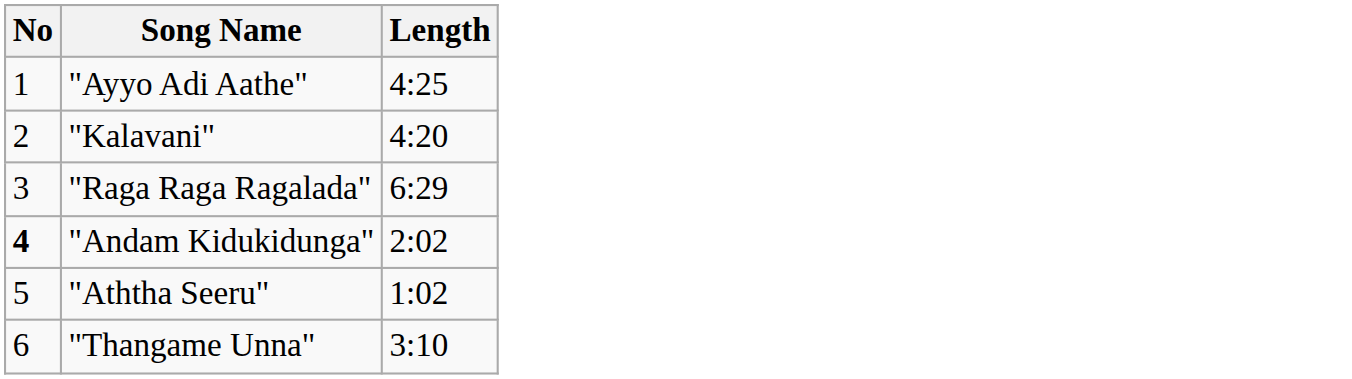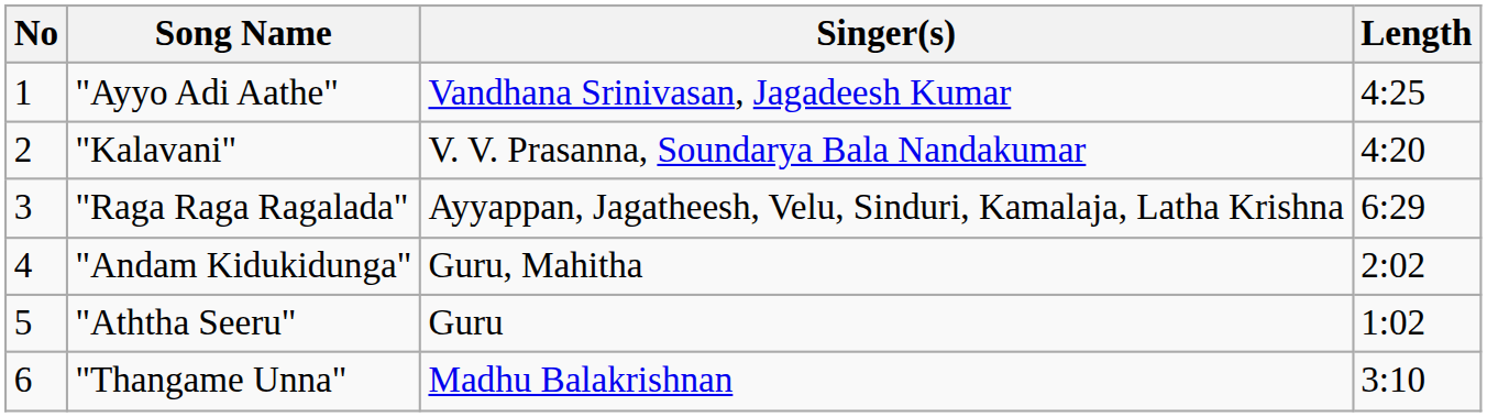+ column: Singer(s) | Vandhana Srinivasan, Jagadeesh Kumar | V. V. Prasanna, Soundarya Bala Nandakumar | Ayyappan, Jagatheesh, Velu, Sinduri, Kamalaja, Latha Krishna | Guru, Mahitha | Guru | Madhu Balakrishnan
"Andam Kidukidunga" | No: bold -> normal
